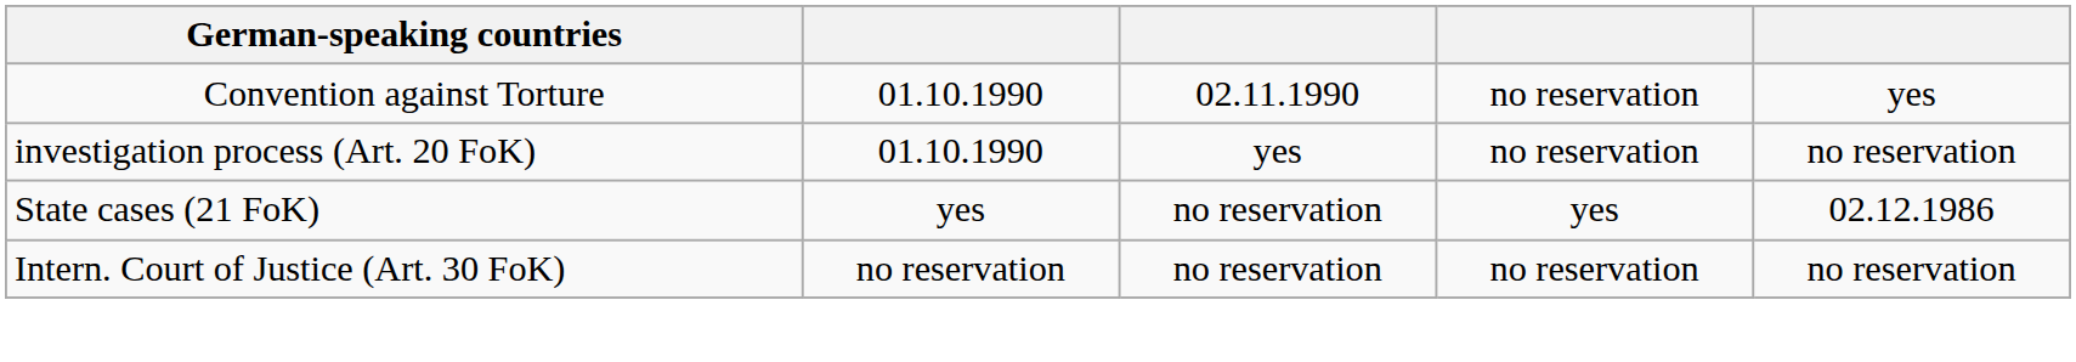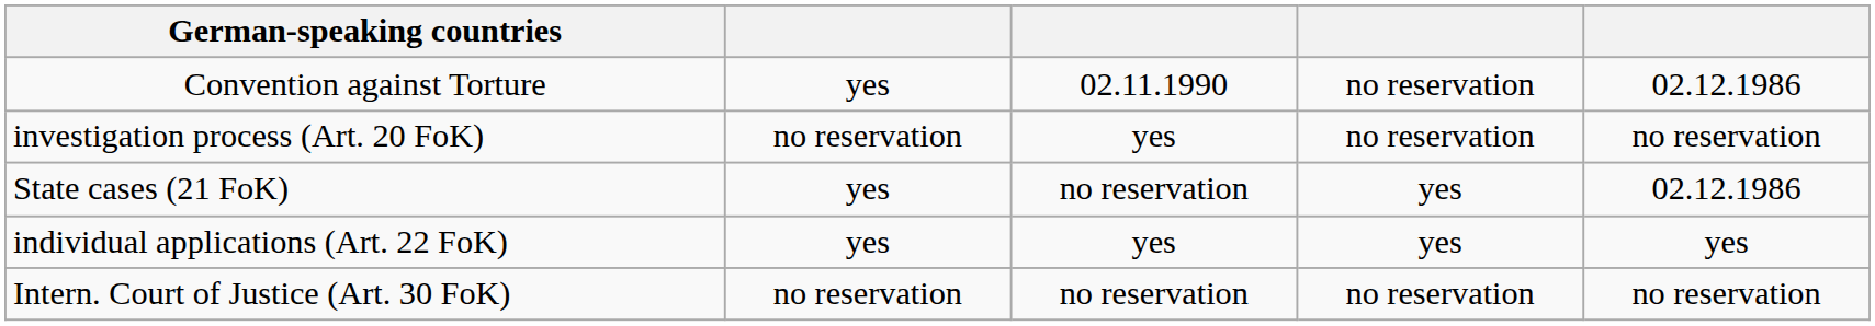Convention against Torture | column 2: 01.10.1990 -> yes
Convention against Torture | column 5: yes -> 02.12.1986
investigation process (Art. 20 FoK) | column 2: 01.10.1990 -> no reservation
+ row: individual applications (Art. 22 FoK) | yes | yes | yes | yes
